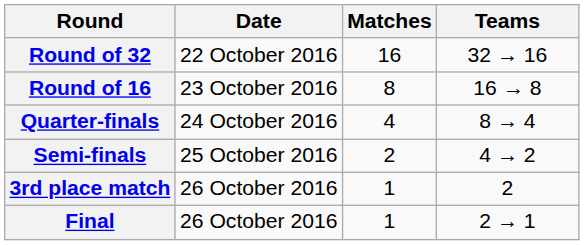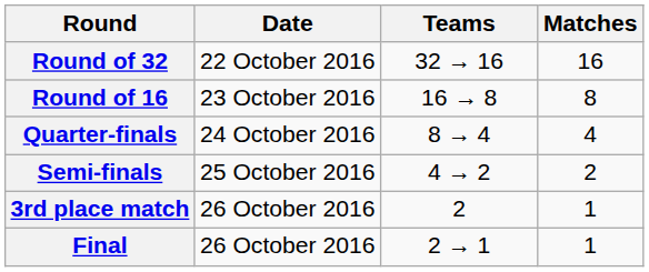columns swapped: Matches <-> Teams
